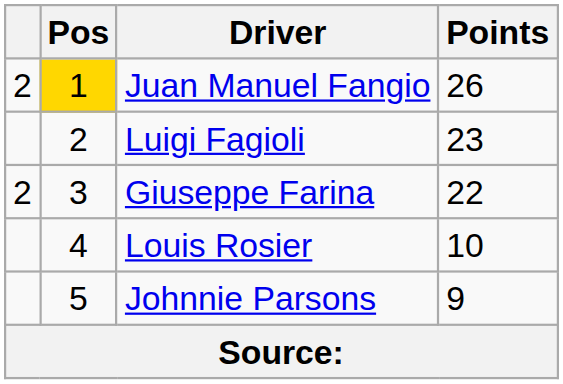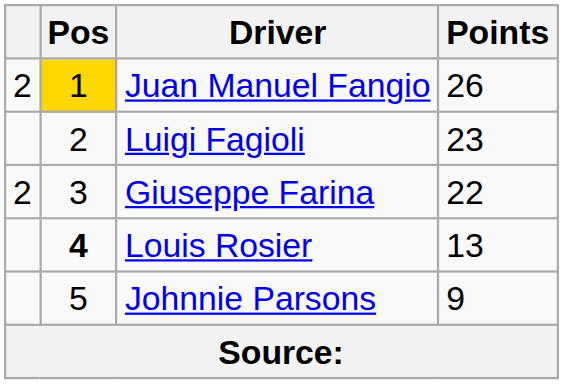Louis Rosier | Pos: normal -> bold
Louis Rosier | Points: 10 -> 13
